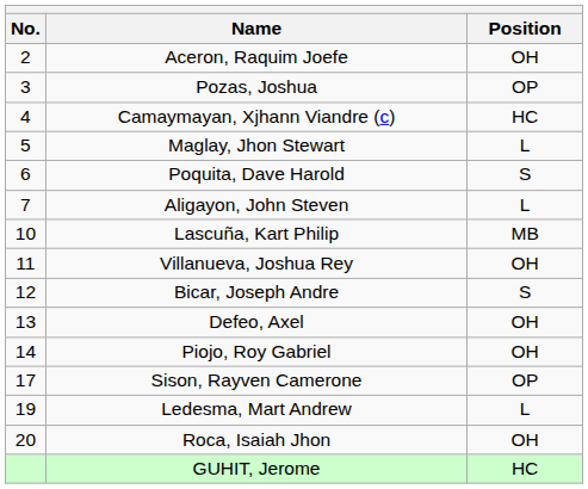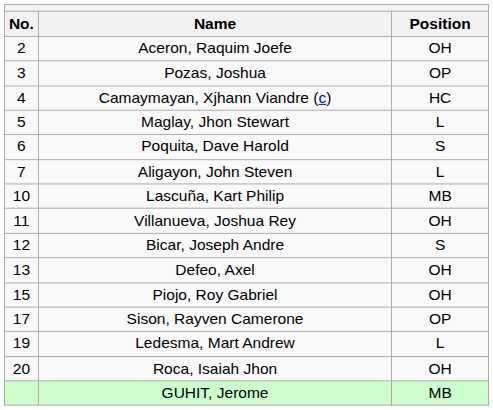Piojo, Roy Gabriel | No.: 14 -> 15
GUHIT, Jerome | Position: HC -> MB
